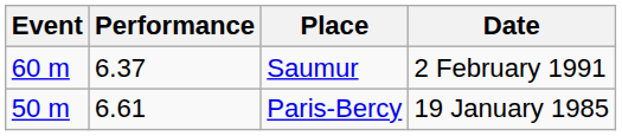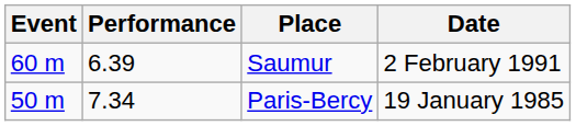Saumur | Performance: 6.37 -> 6.39
Paris-Bercy | Performance: 6.61 -> 7.34
